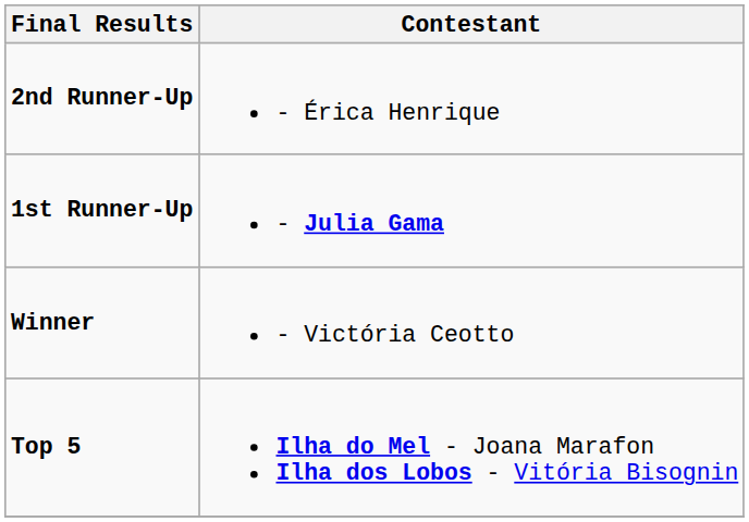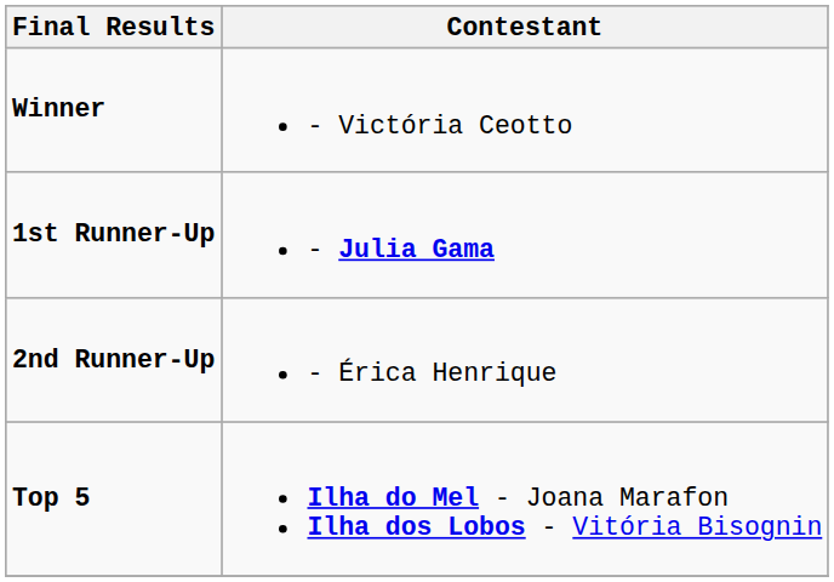rows swapped: Winner <-> 2nd Runner-Up
